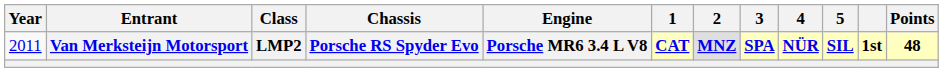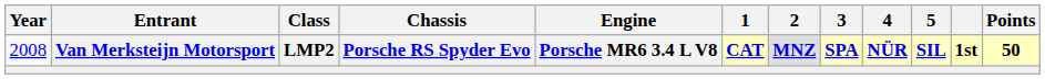Van Merksteijn Motorsport | Year: 2011 -> 2008
Van Merksteijn Motorsport | Points: 48 -> 50
